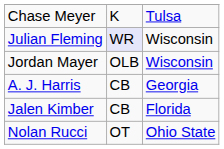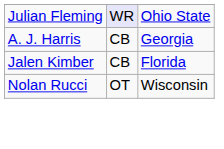- row: Chase Meyer | K | Tulsa
Julian Fleming | column 3: Wisconsin -> Ohio State
- row: Jordan Mayer | OLB | Wisconsin
Nolan Rucci | column 3: Ohio State -> Wisconsin
